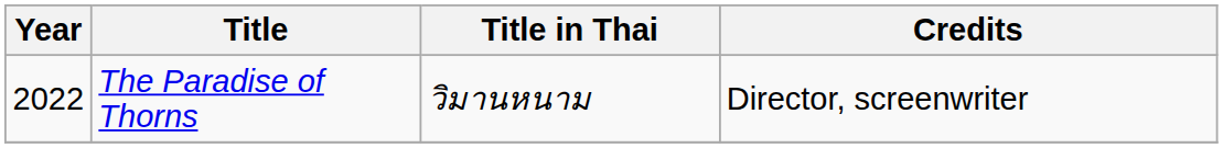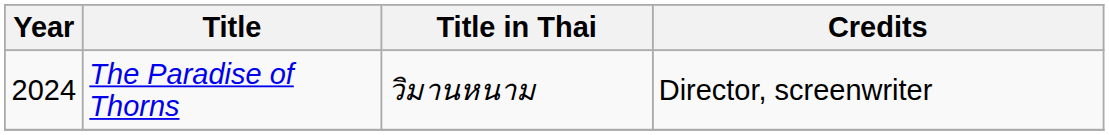The Paradise of Thorns | Year: 2022 -> 2024
